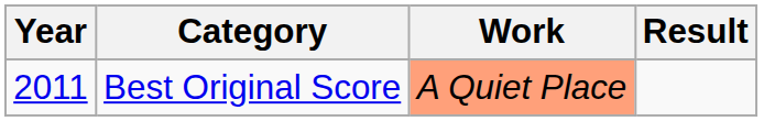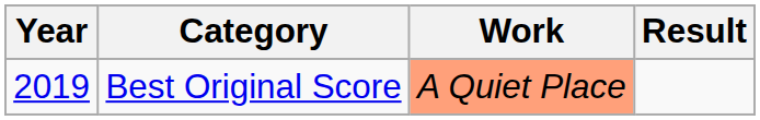Best Original Score | Year: 2011 -> 2019
